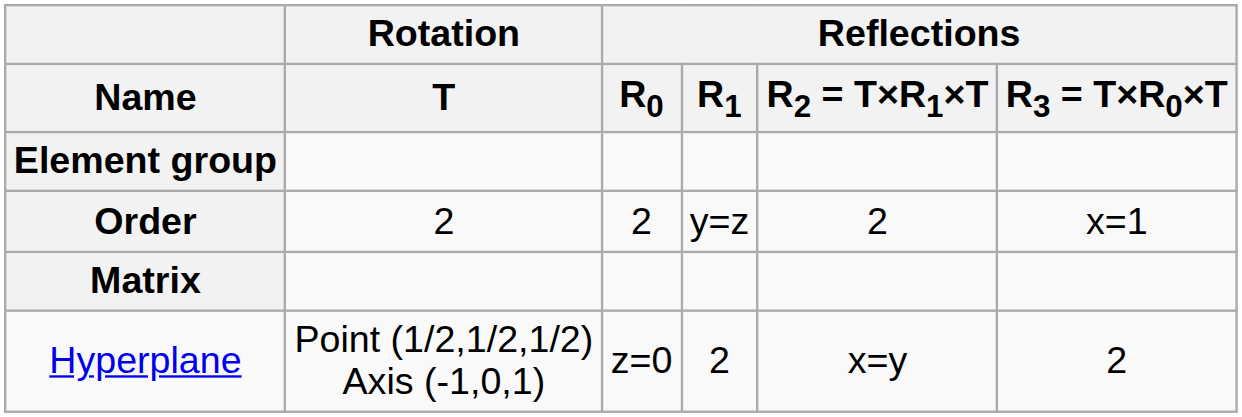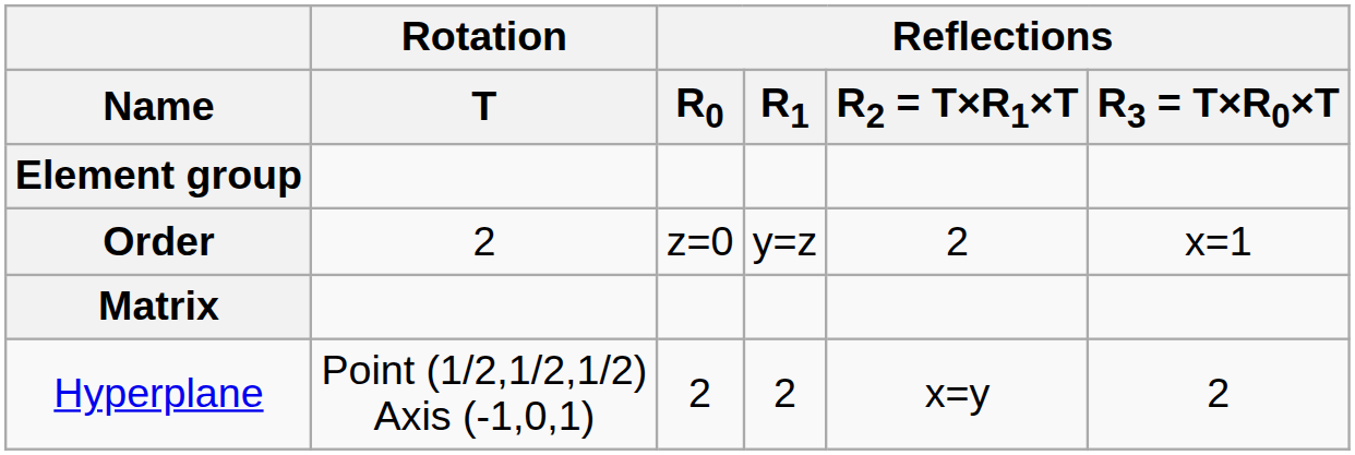Order | Reflections / R0: 2 -> z=0
Hyperplane | Reflections / R0: z=0 -> 2
